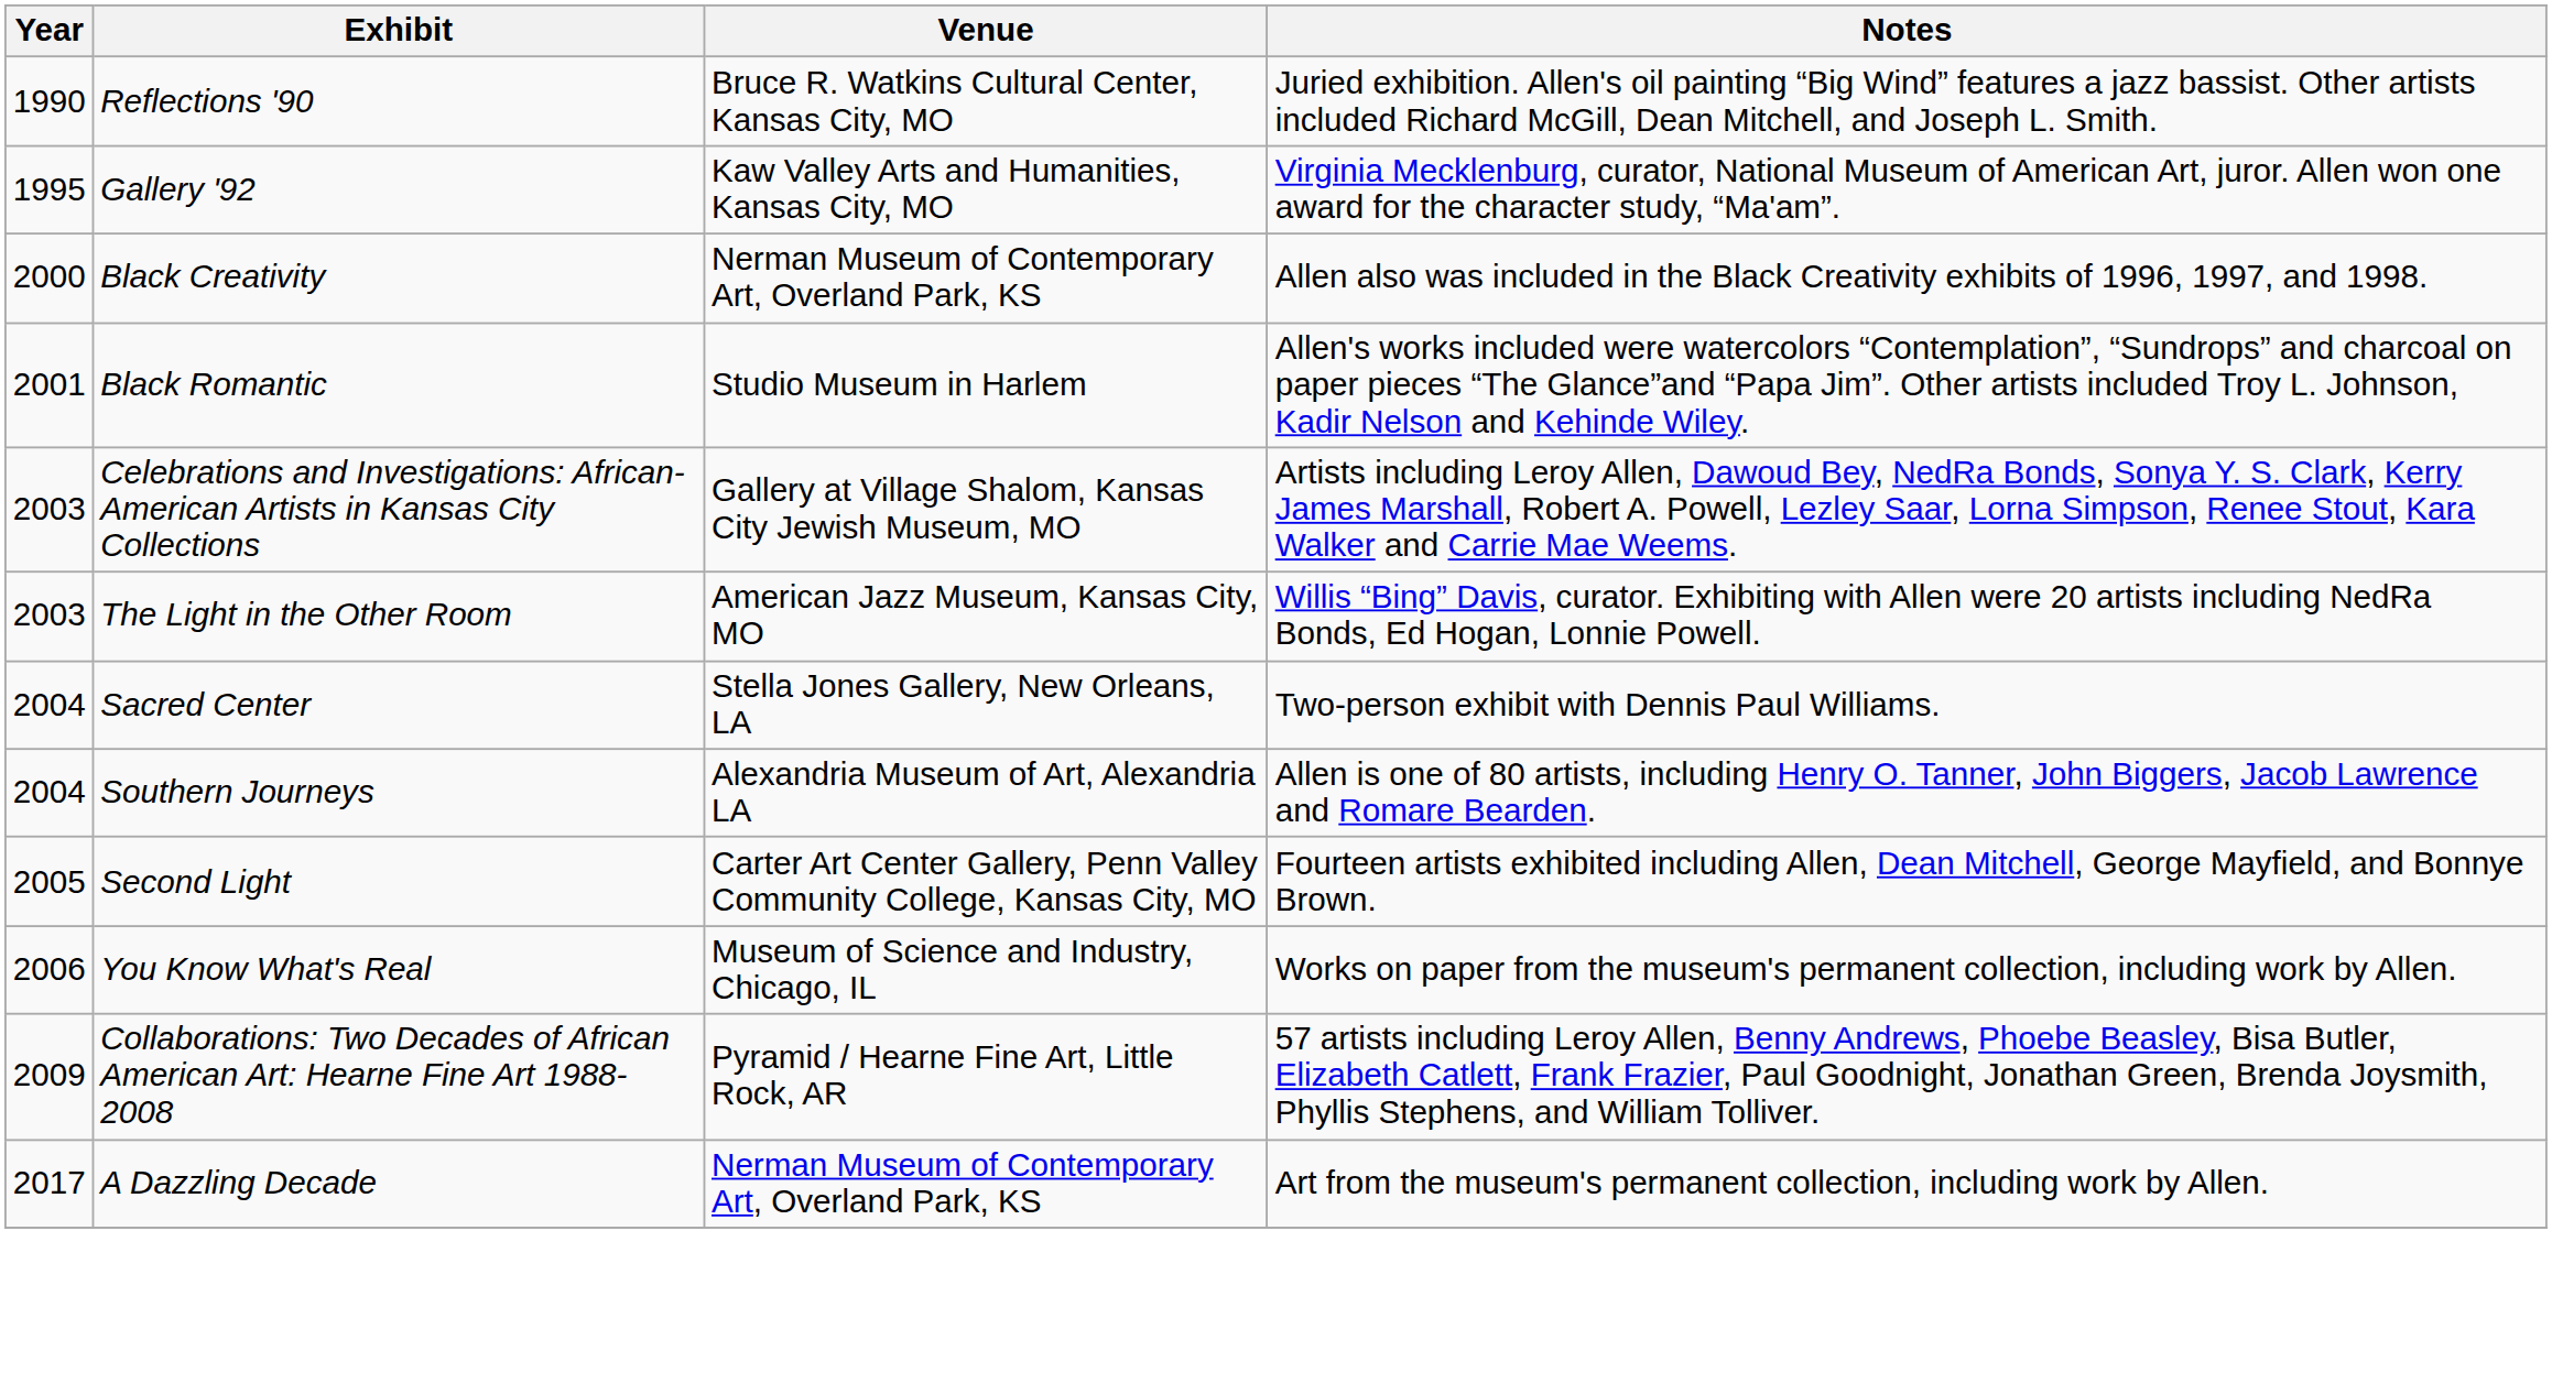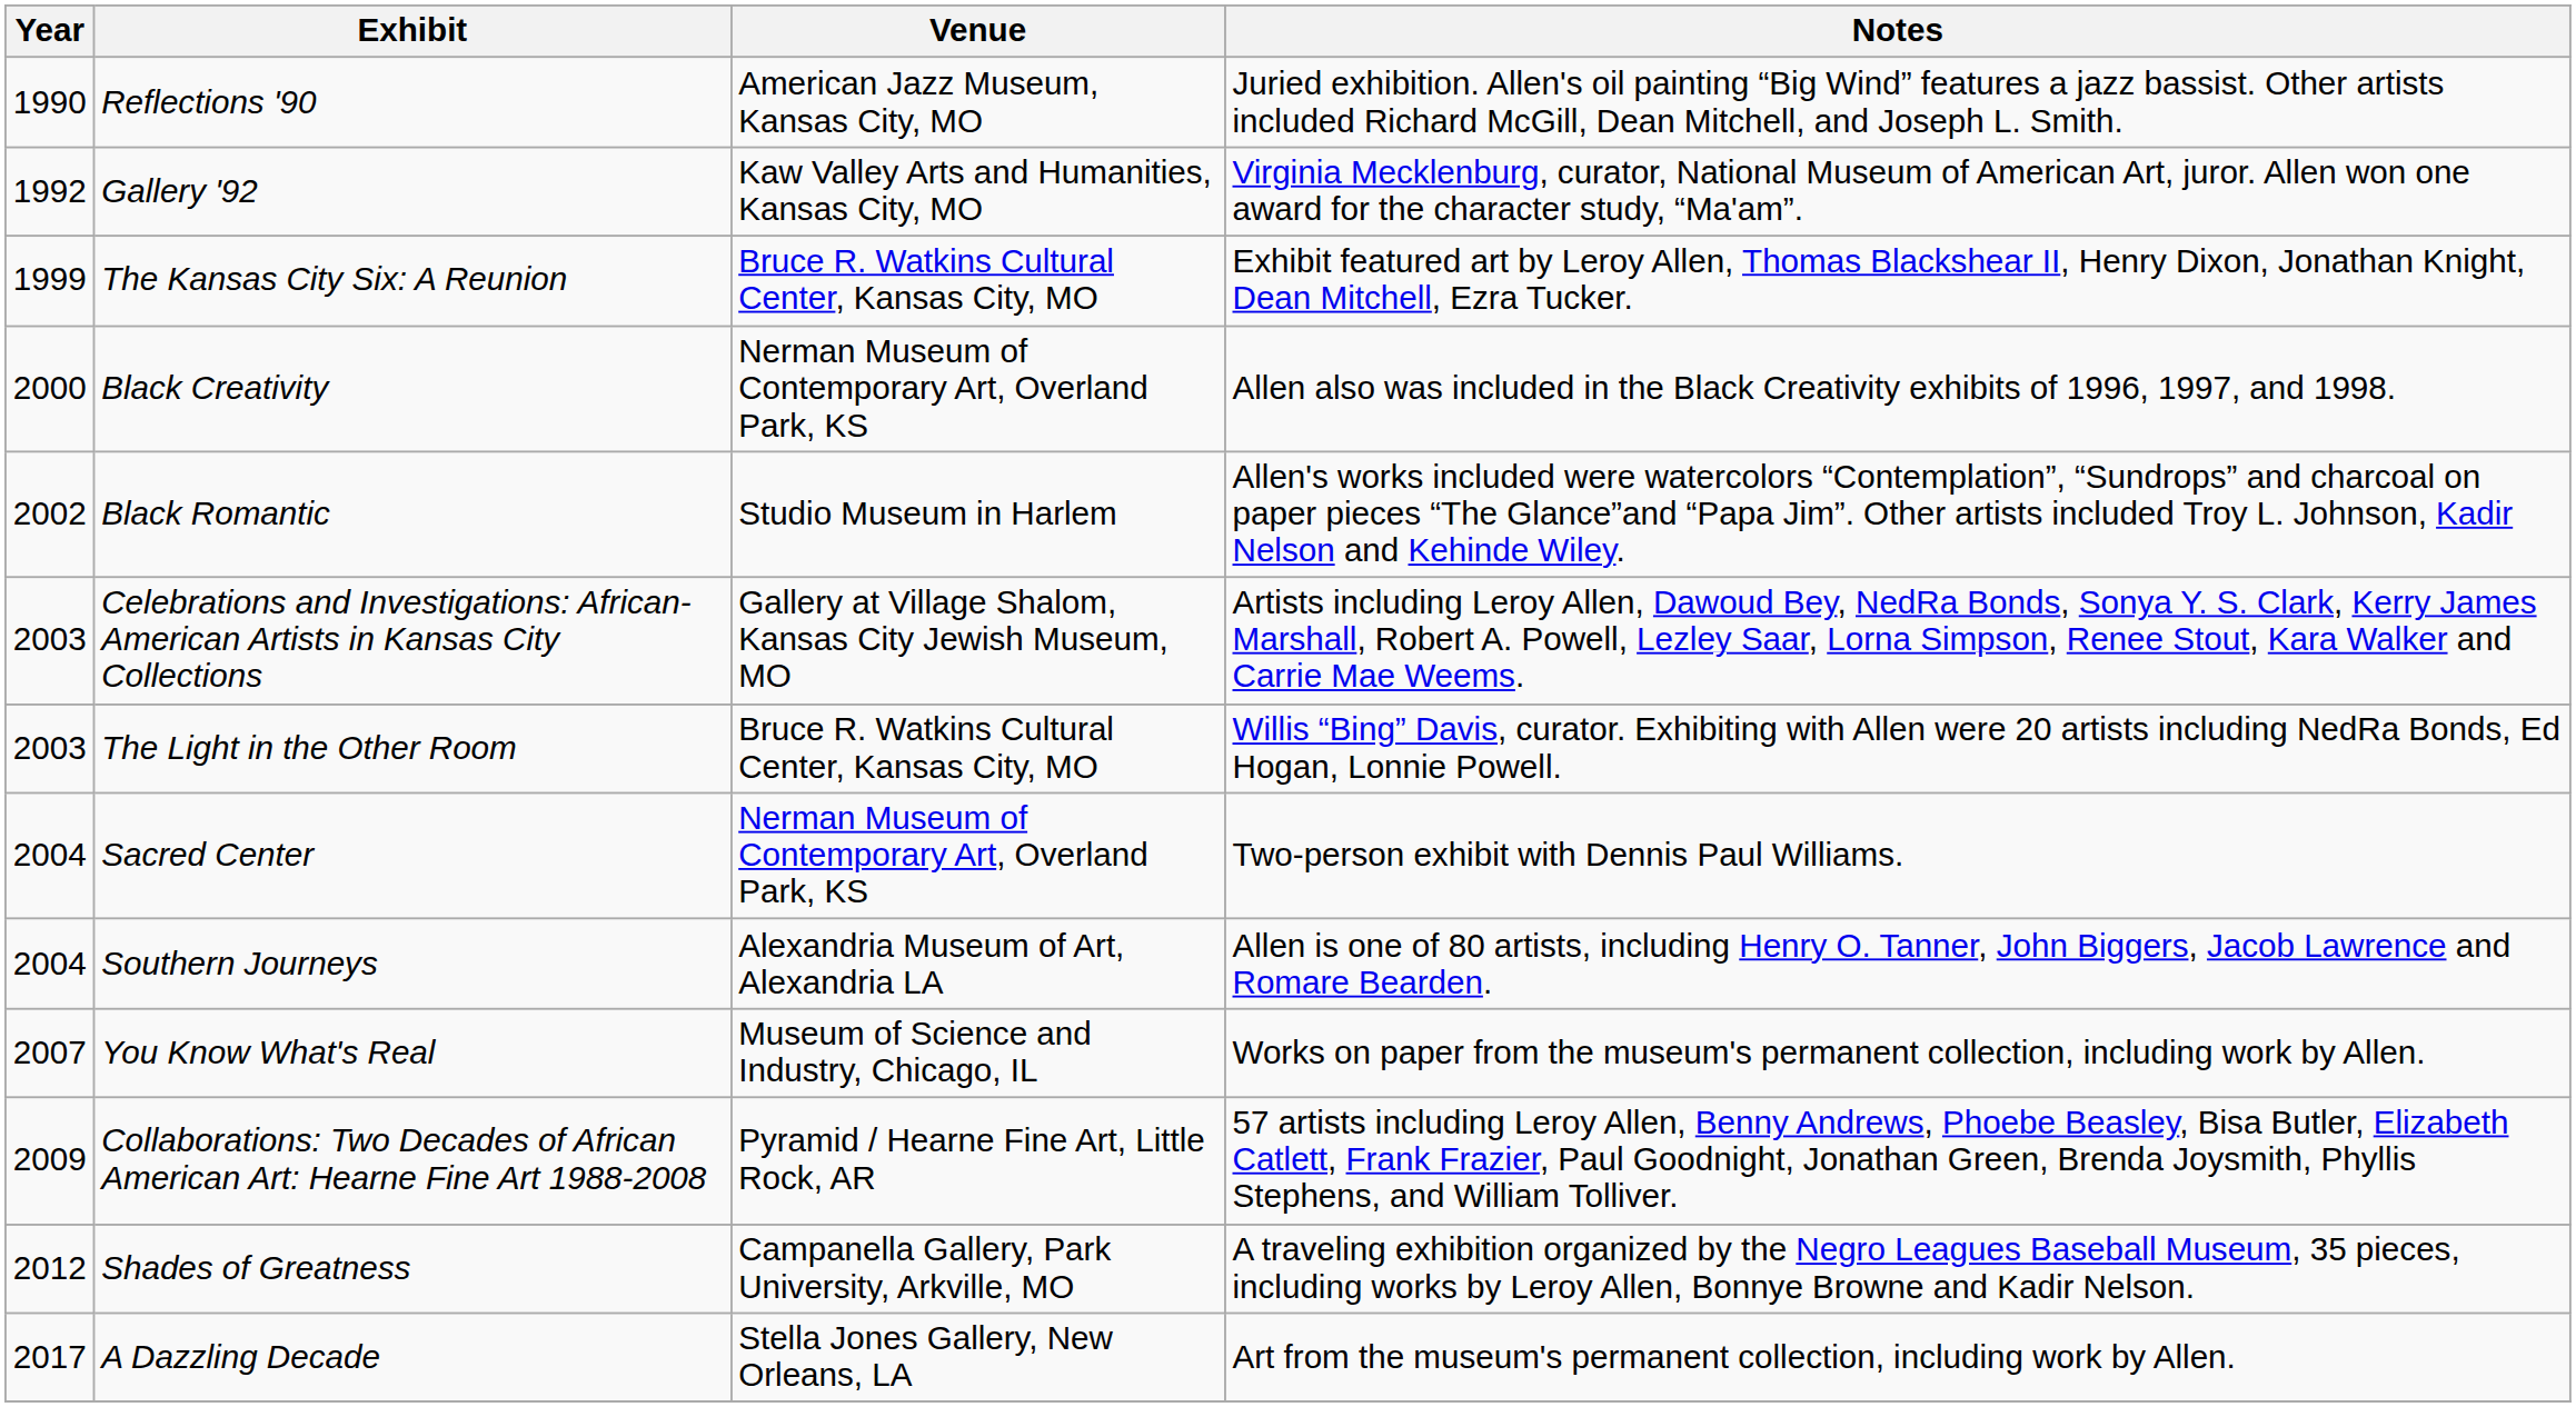Reflections '90 | Venue: Bruce R. Watkins Cultural Center, Kansas City, MO -> American Jazz Museum, Kansas City, MO
Gallery '92 | Year: 1995 -> 1992
+ row: 1999 | The Kansas City Six: A Reunion | Bruce R. Watkins Cultural Center, Kansas City, MO | Exhibit featured art by Leroy Allen, Thomas Blackshear II, Henry Dixon, Jonathan Knight, Dean Mitchell, Ezra Tucker.
Black Romantic | Year: 2001 -> 2002
The Light in the Other Room | Venue: American Jazz Museum, Kansas City, MO -> Bruce R. Watkins Cultural Center, Kansas City, MO
Sacred Center | Venue: Stella Jones Gallery, New Orleans, LA -> Nerman Museum of Contemporary Art, Overland Park, KS
- row: 2005 | Second Light | Carter Art Center Gallery, Penn Valley Community College, Kansas City, MO | Fourteen artists exhibited including Allen, Dean Mitchell, George Mayfield, and Bonnye Brown.
You Know What's Real | Year: 2006 -> 2007
+ row: 2012 | Shades of Greatness | Campanella Gallery, Park University, Arkville, MO | A traveling exhibition organized by the Negro Leagues Baseball Museum, 35 pieces, including works by Leroy Allen, Bonnye Browne and Kadir Nelson.
A Dazzling Decade | Venue: Nerman Museum of Contemporary Art, Overland Park, KS -> Stella Jones Gallery, New Orleans, LA
